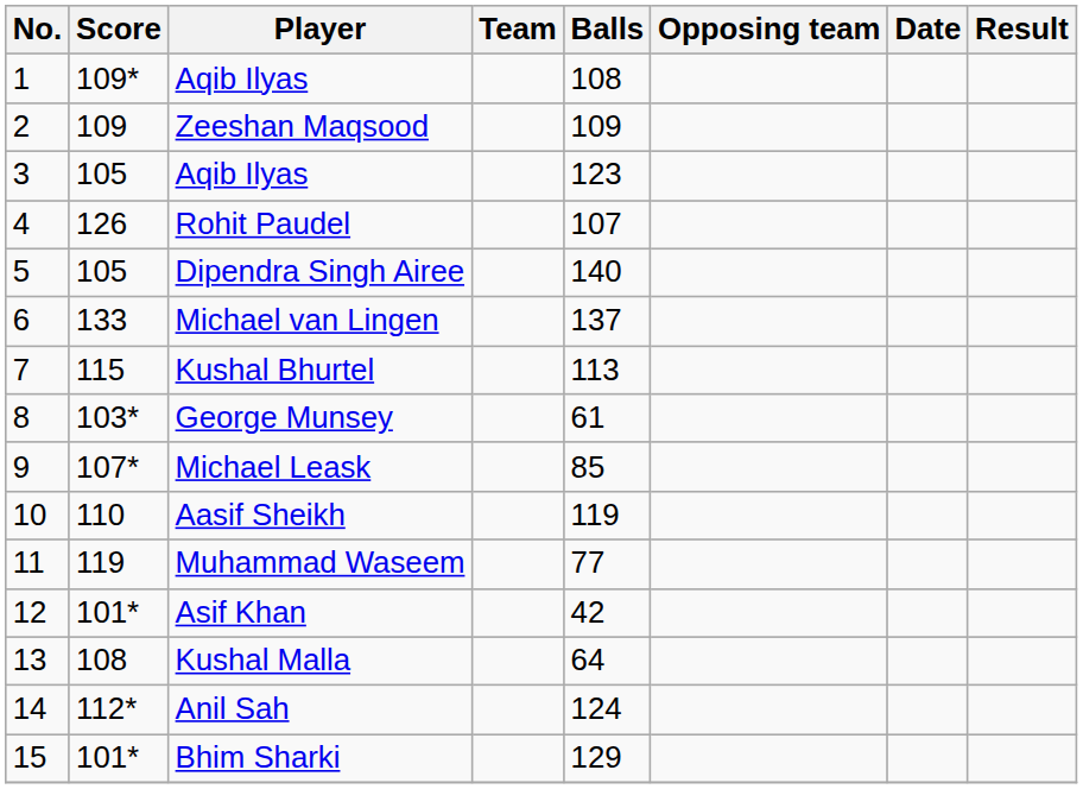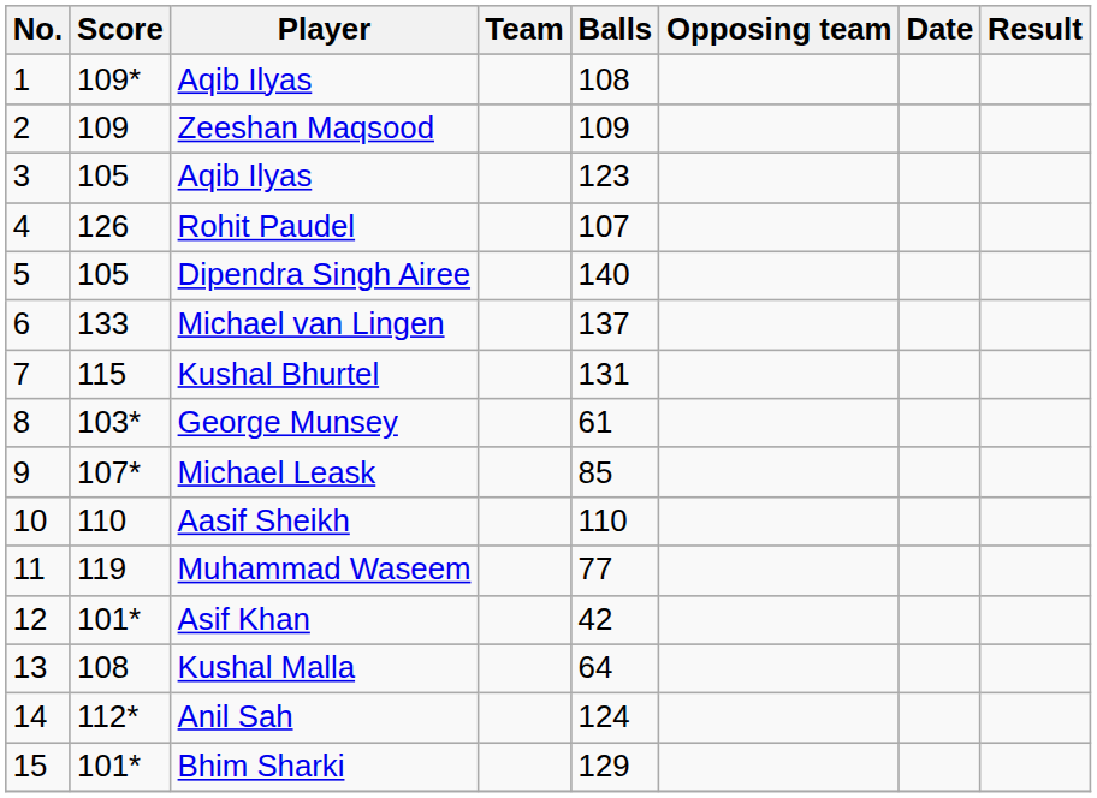Kushal Bhurtel | Balls: 113 -> 131
Aasif Sheikh | Balls: 119 -> 110
